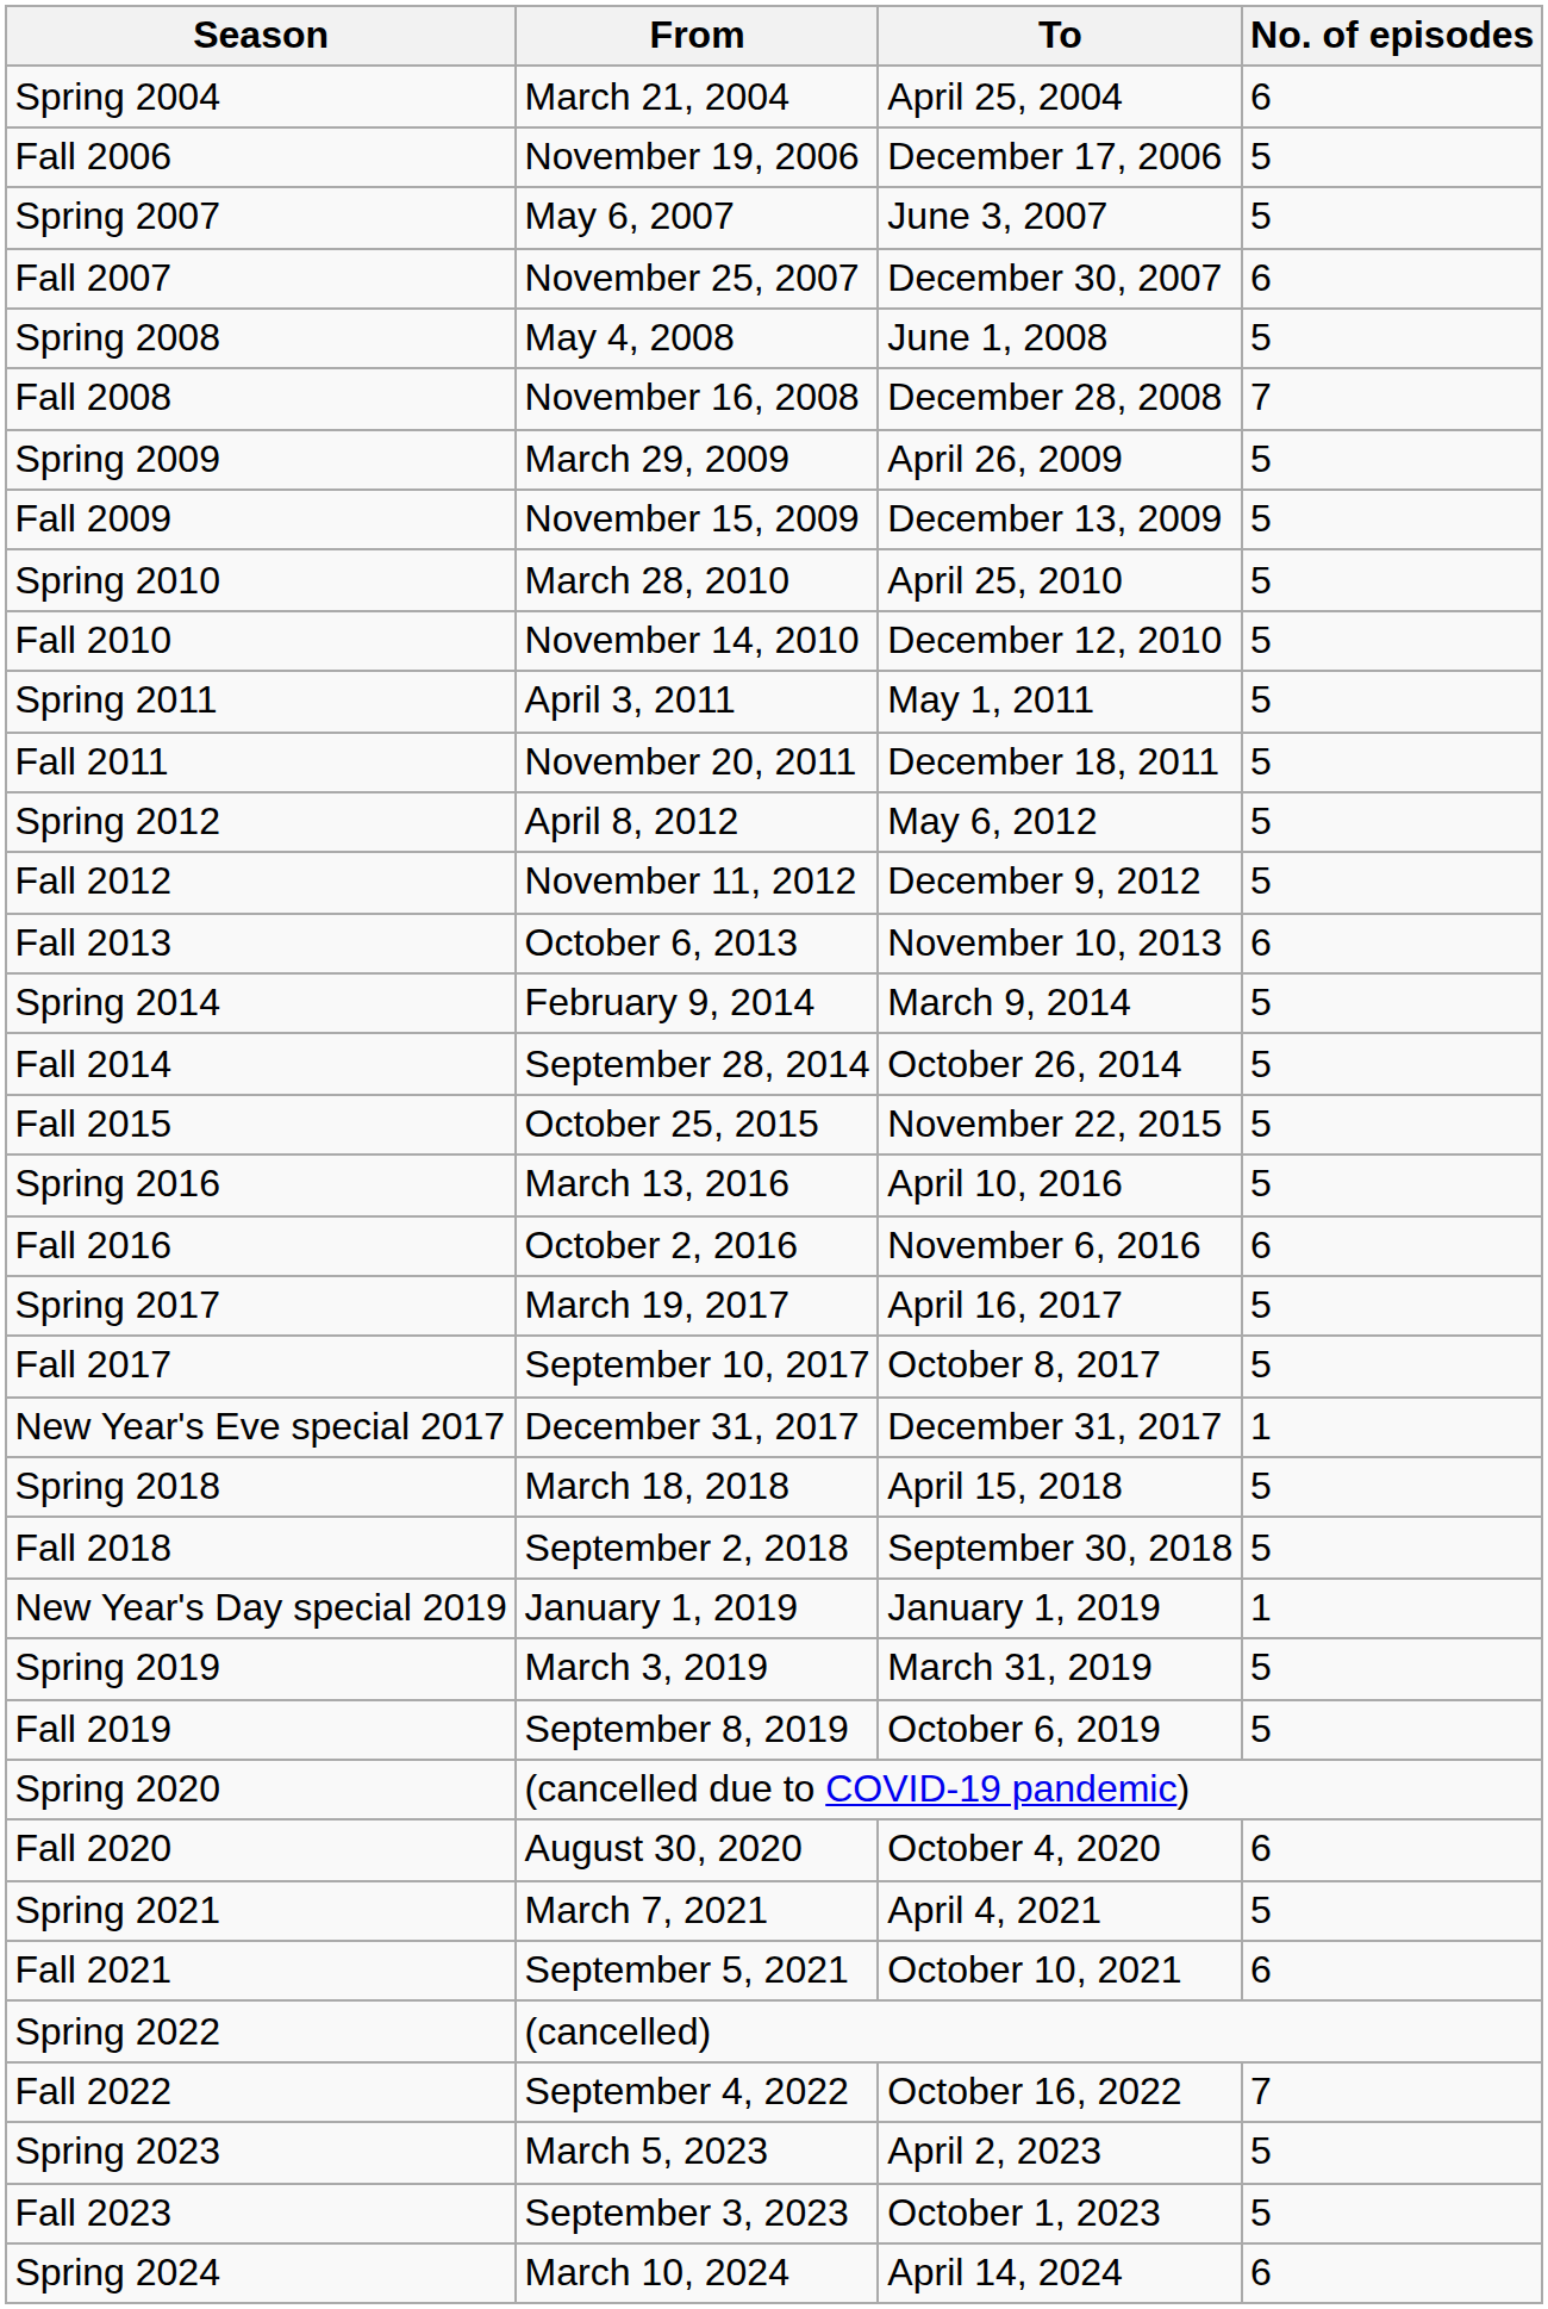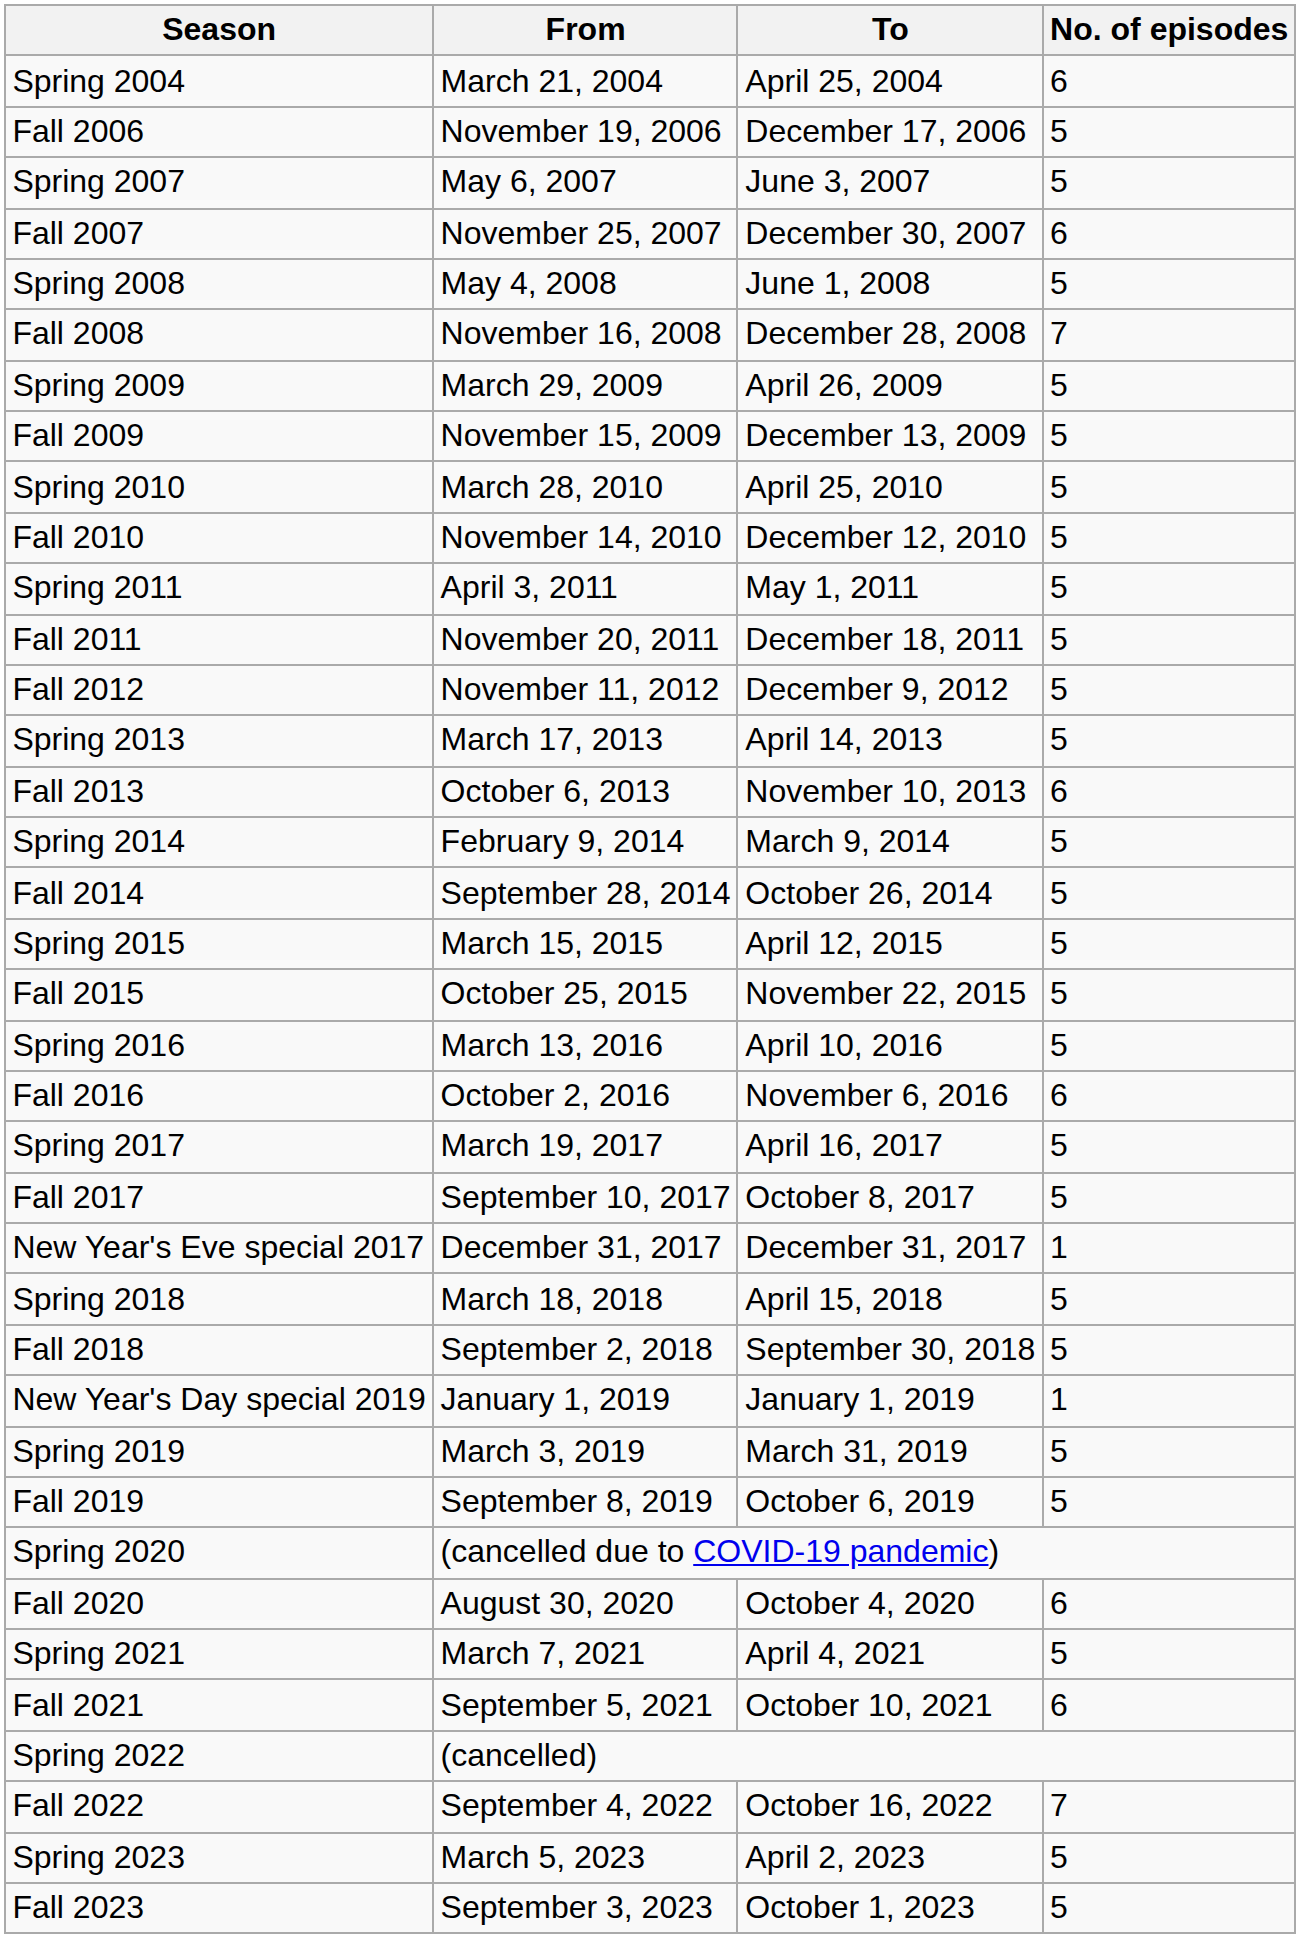- row: Spring 2012 | April 8, 2012 | May 6, 2012 | 5
+ row: Spring 2013 | March 17, 2013 | April 14, 2013 | 5
+ row: Spring 2015 | March 15, 2015 | April 12, 2015 | 5
- row: Spring 2024 | March 10, 2024 | April 14, 2024 | 6
